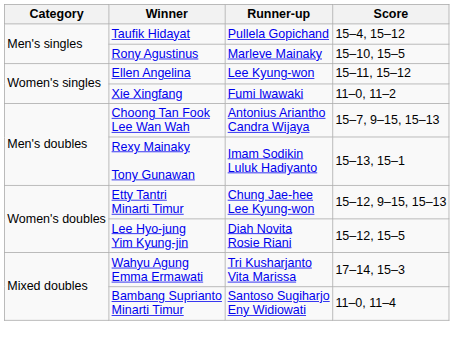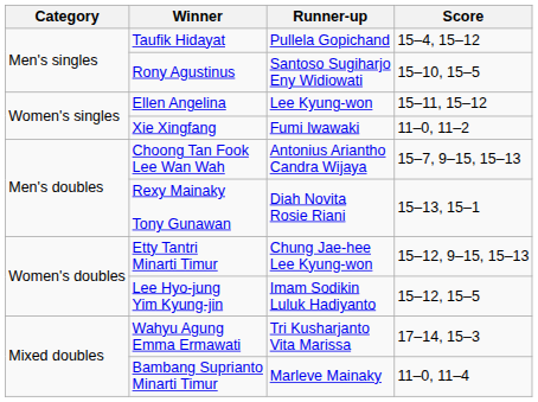Rony Agustinus | Runner-up: Marleve Mainaky -> Santoso Sugiharjo Eny Widiowati
Rexy Mainaky Tony Gunawan | Runner-up: Imam Sodikin Luluk Hadiyanto -> Diah Novita Rosie Riani
Lee Hyo-jung Yim Kyung-jin | Runner-up: Diah Novita Rosie Riani -> Imam Sodikin Luluk Hadiyanto
Bambang Suprianto Minarti Timur | Runner-up: Santoso Sugiharjo Eny Widiowati -> Marleve Mainaky
